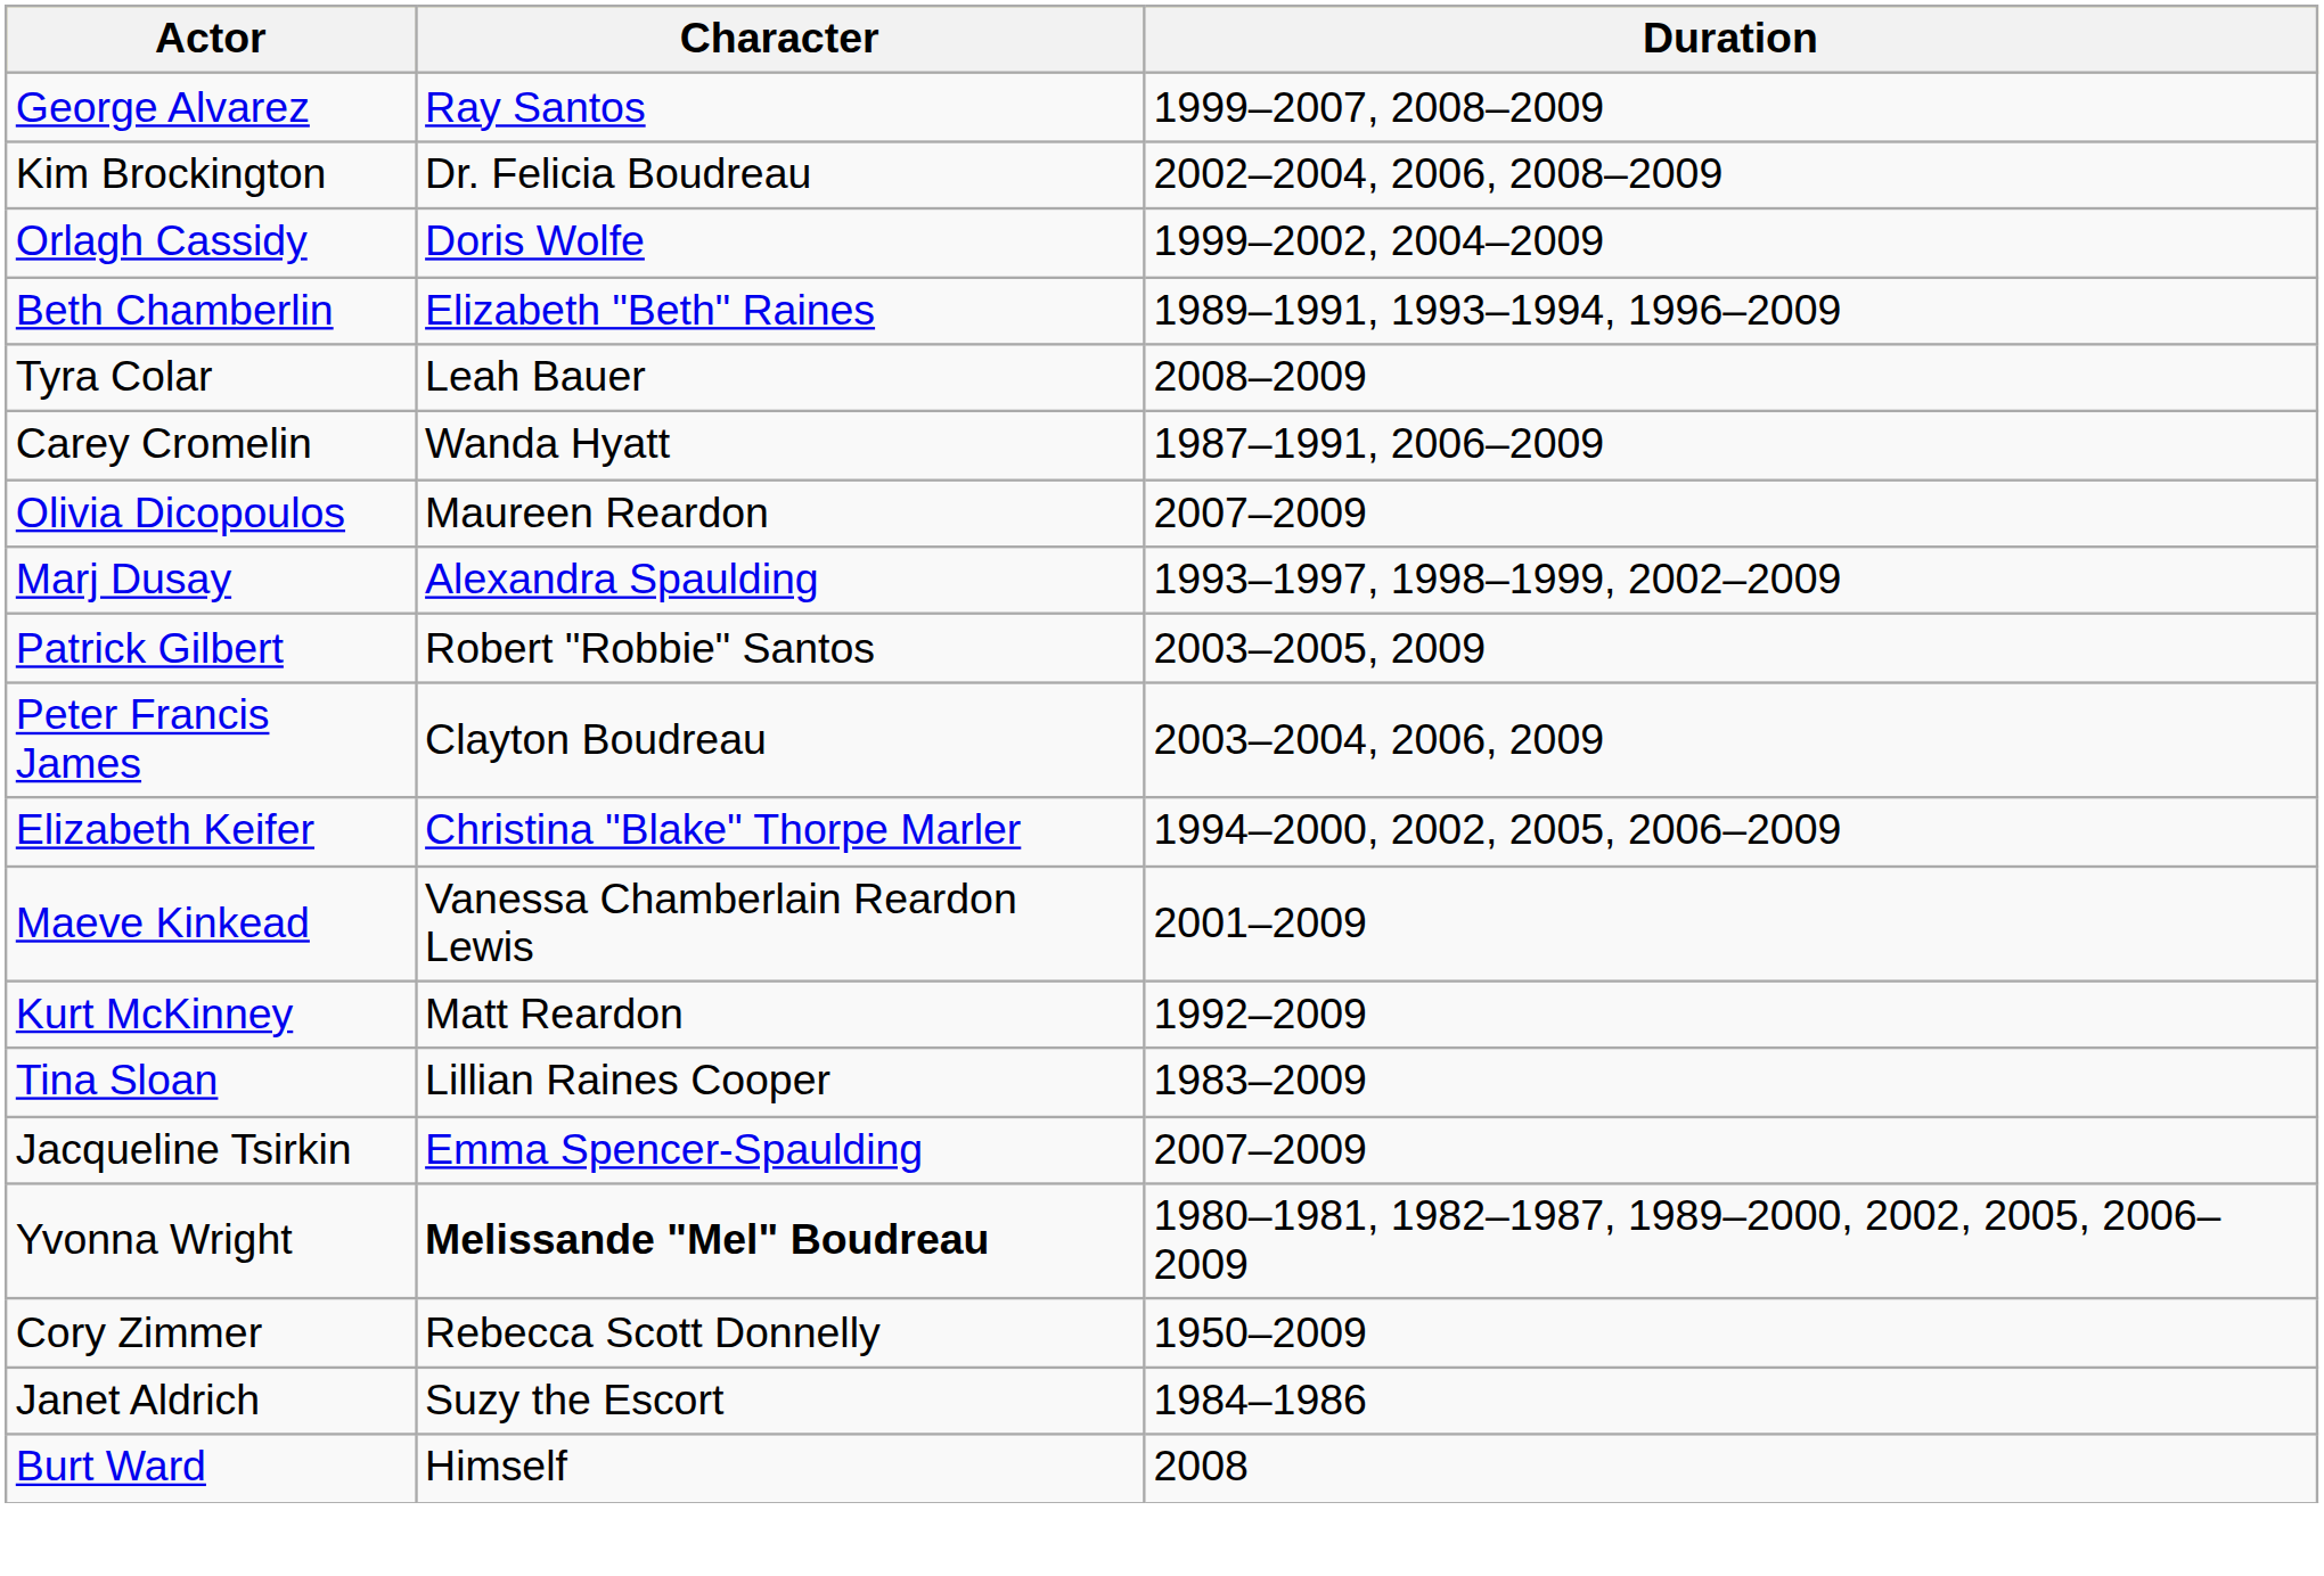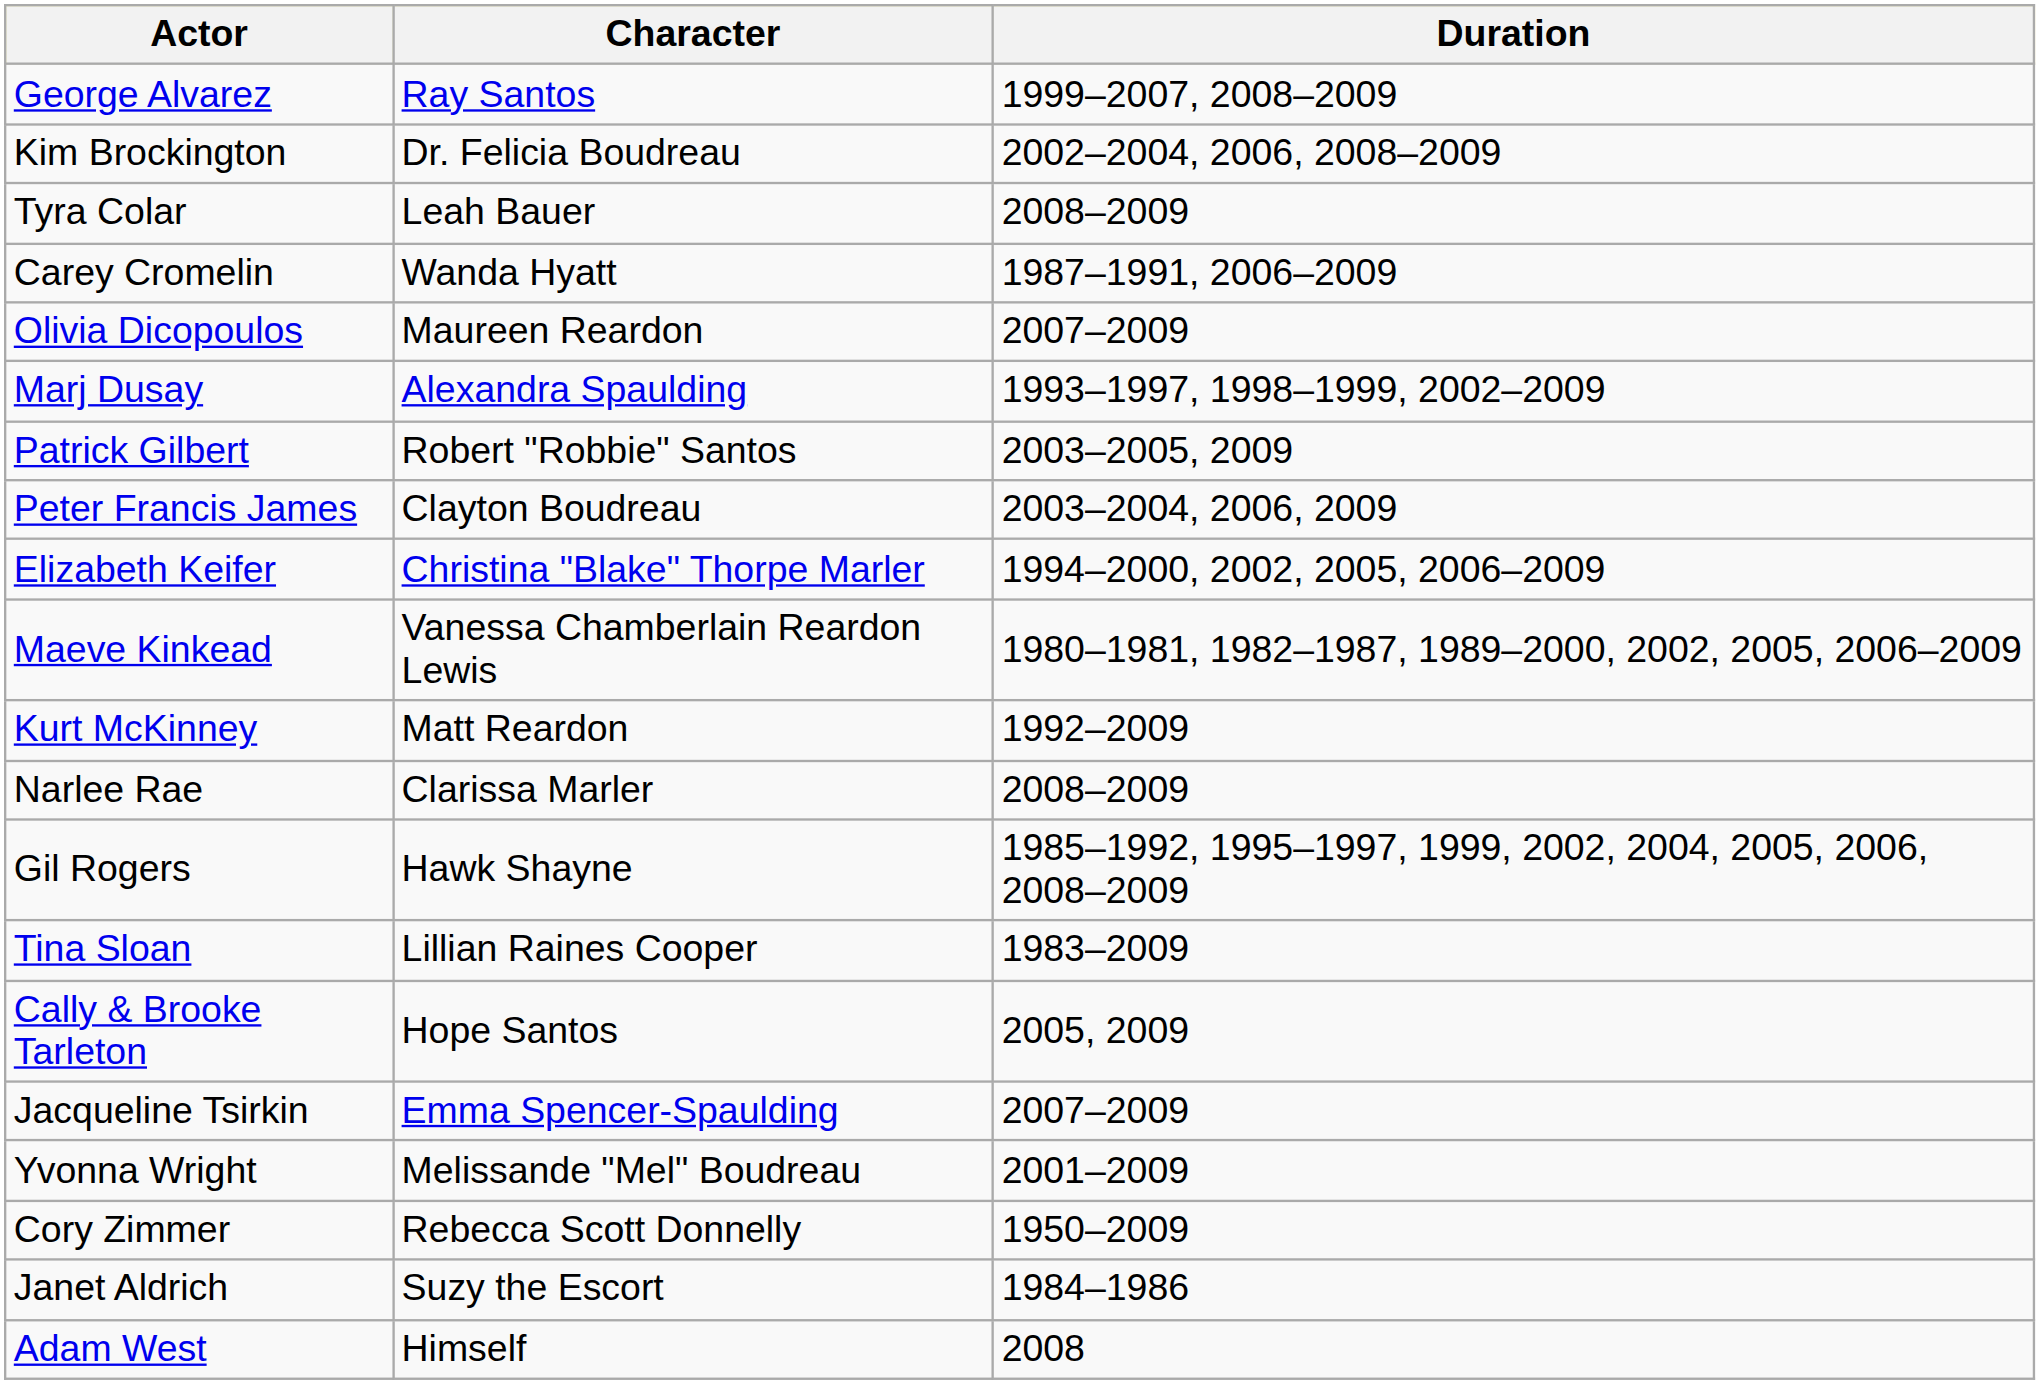- row: Orlagh Cassidy | Doris Wolfe | 1999–2002, 2004–2009
- row: Beth Chamberlin | Elizabeth "Beth" Raines | 1989–1991, 1993–1994, 1996–2009
Maeve Kinkead | Duration: 2001–2009 -> 1980–1981, 1982–1987, 1989–2000, 2002, 2005, 2006–2009
+ row: Narlee Rae | Clarissa Marler | 2008–2009
+ row: Gil Rogers | Hawk Shayne | 1985–1992, 1995–1997, 1999, 2002, 2004, 2005, 2006, 2008–2009
+ row: Cally & Brooke Tarleton | Hope Santos | 2005, 2009
Yvonna Wright | Character: bold -> normal
Yvonna Wright | Duration: 1980–1981, 1982–1987, 1989–2000, 2002, 2005, 2006–2009 -> 2001–2009
+ row: Adam West | Himself | 2008
- row: Burt Ward | Himself | 2008
